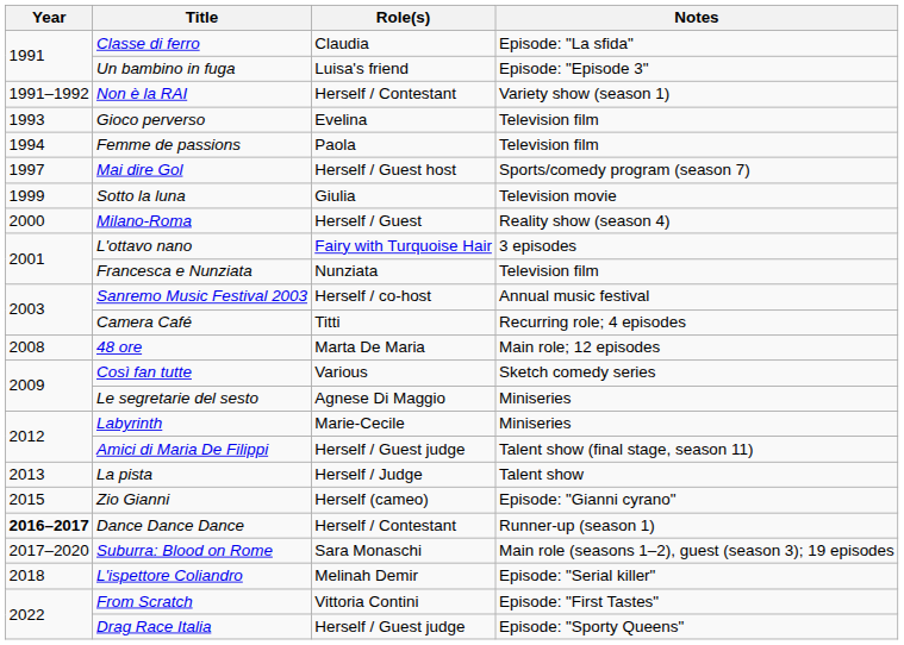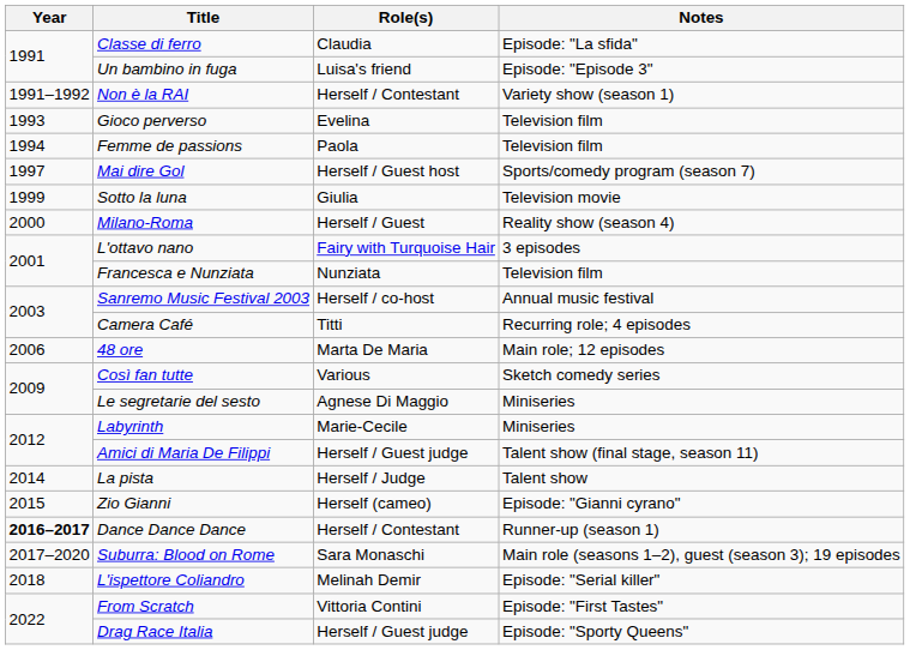48 ore | Year: 2008 -> 2006
La pista | Year: 2013 -> 2014
